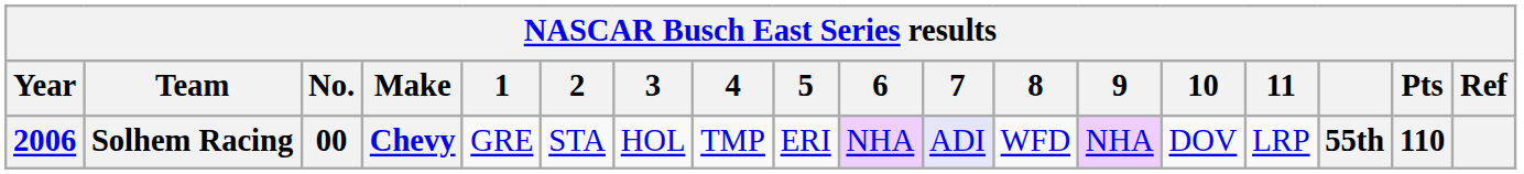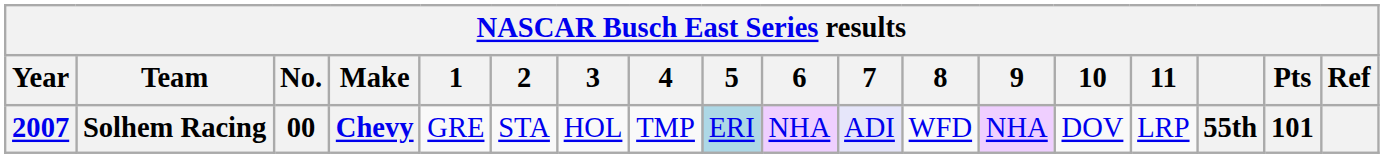Solhem Racing | Year: 2006 -> 2007
Solhem Racing | 5: no background -> lightblue background
Solhem Racing | Pts: 110 -> 101
